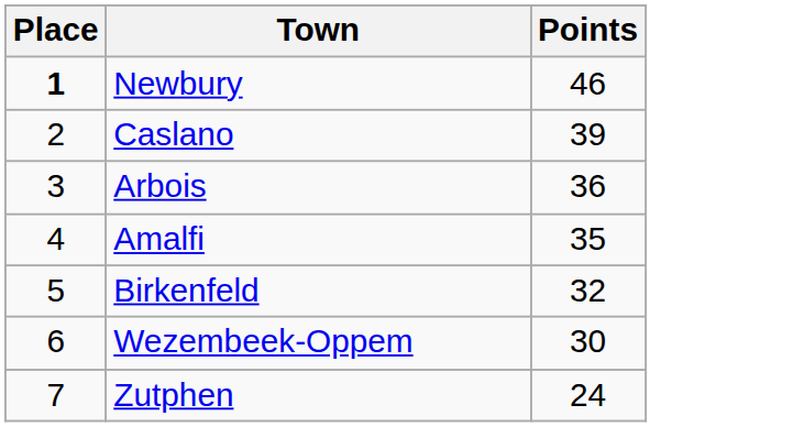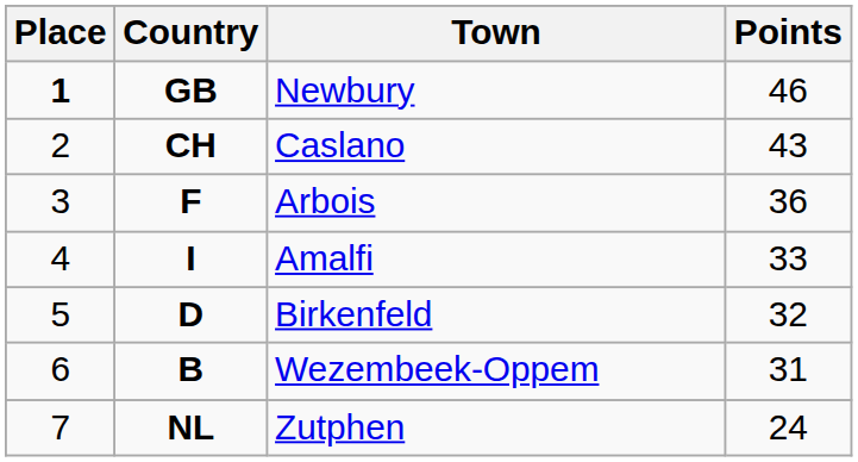+ column: Country | GB | CH | F | I | D | B | NL
Caslano | Points: 39 -> 43
Amalfi | Points: 35 -> 33
Wezembeek-Oppem | Points: 30 -> 31
